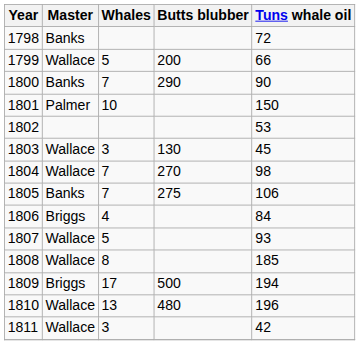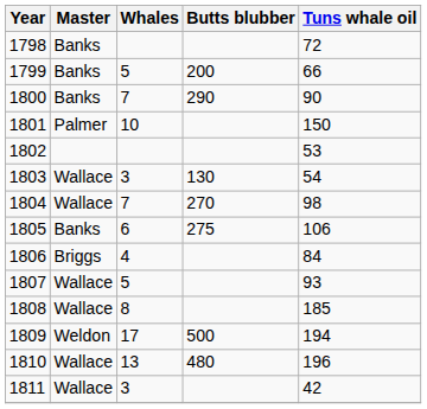1799 | Master: Wallace -> Banks
1803 | Tuns whale oil: 45 -> 54
1805 | Whales: 7 -> 6
1809 | Master: Briggs -> Weldon
